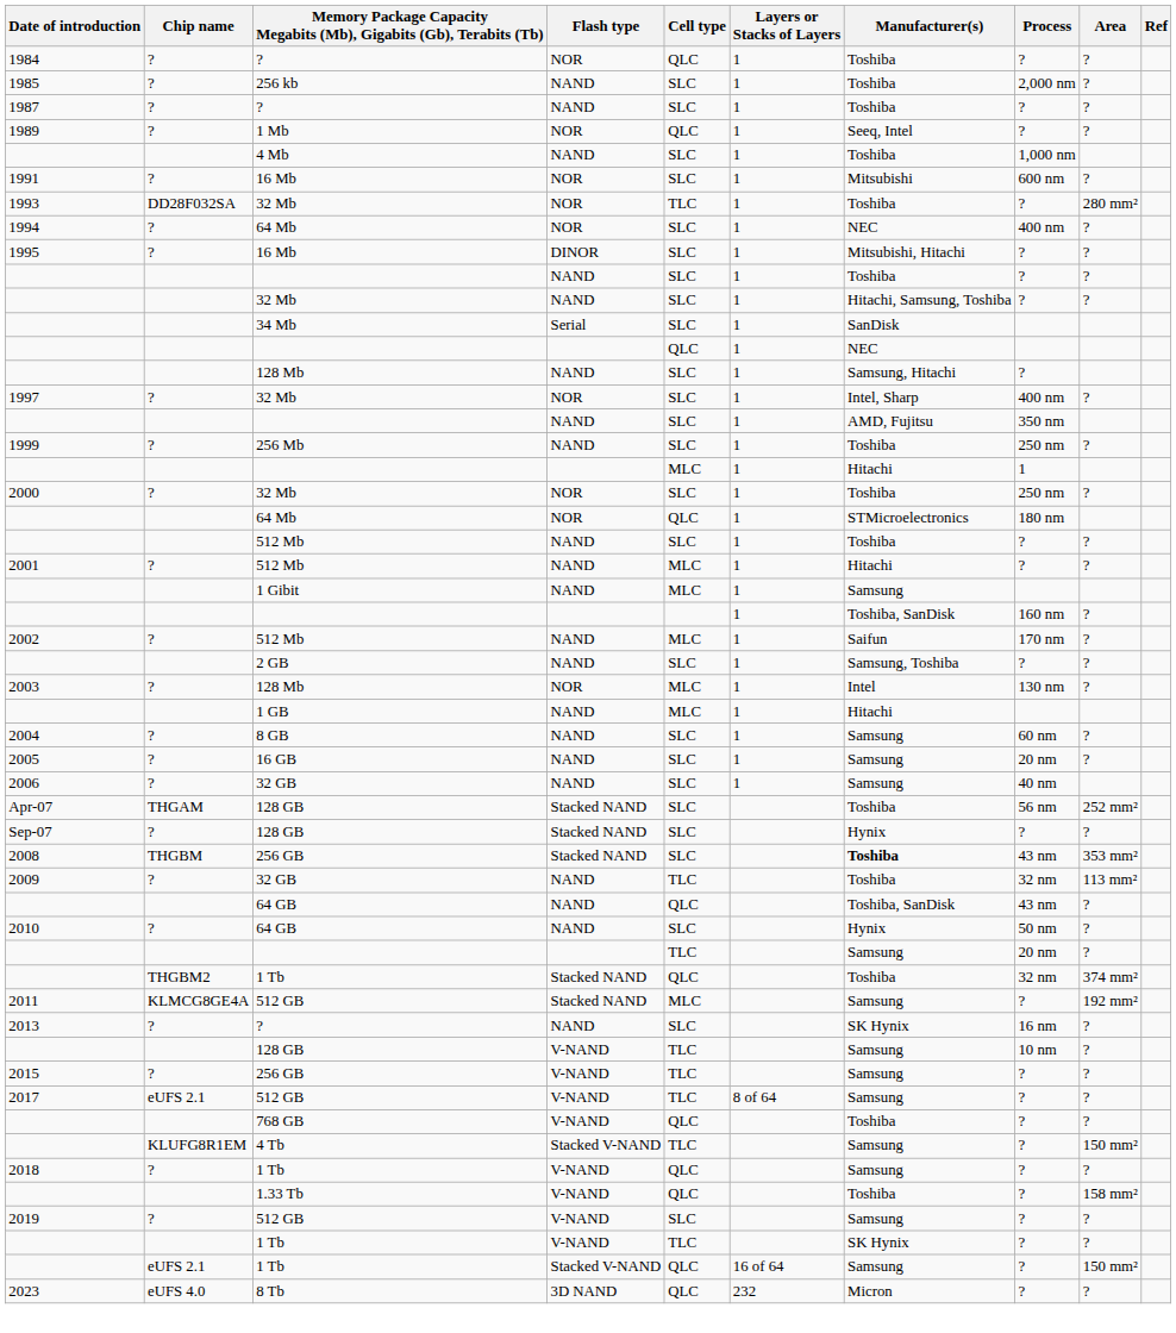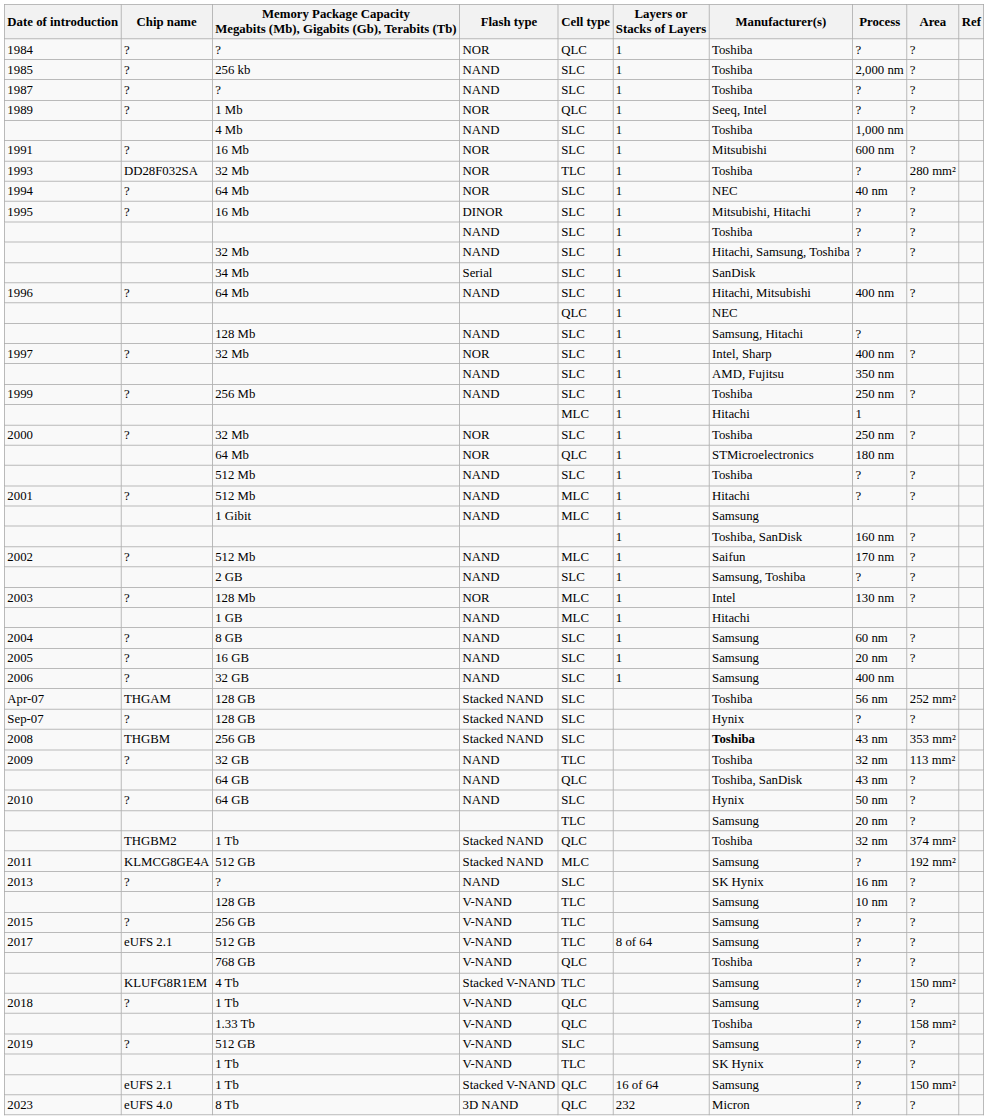1994 | Process: 400 nm -> 40 nm
+ row: 1996 | ? | 64 Mb | NAND | SLC | 1 | Hitachi, Mitsubishi | 400 nm | ?
2006 | Process: 40 nm -> 400 nm
